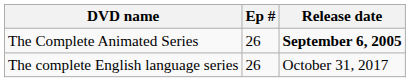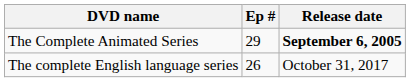The Complete Animated Series | Ep #: 26 -> 29
